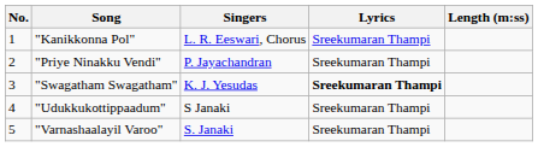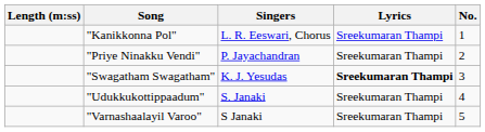columns swapped: No. <-> Length (m:ss)
"Udukkukottippaadum" | Singers: S Janaki -> S. Janaki
"Varnashaalayil Varoo" | Singers: S. Janaki -> S Janaki
